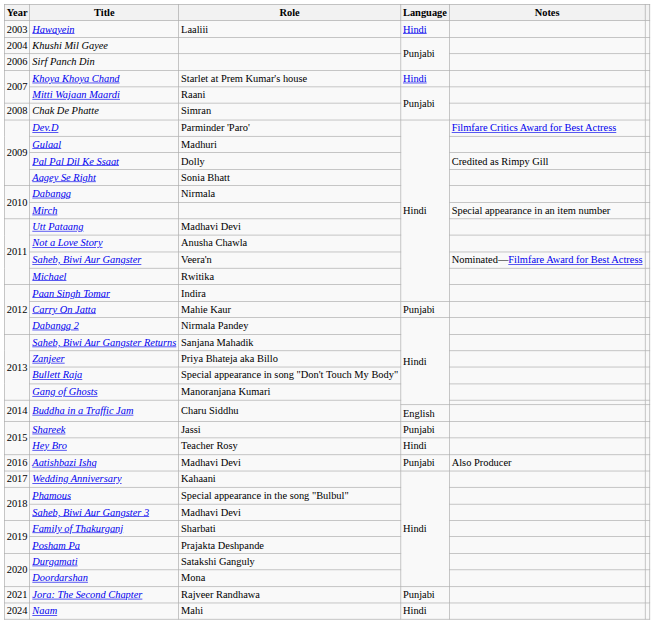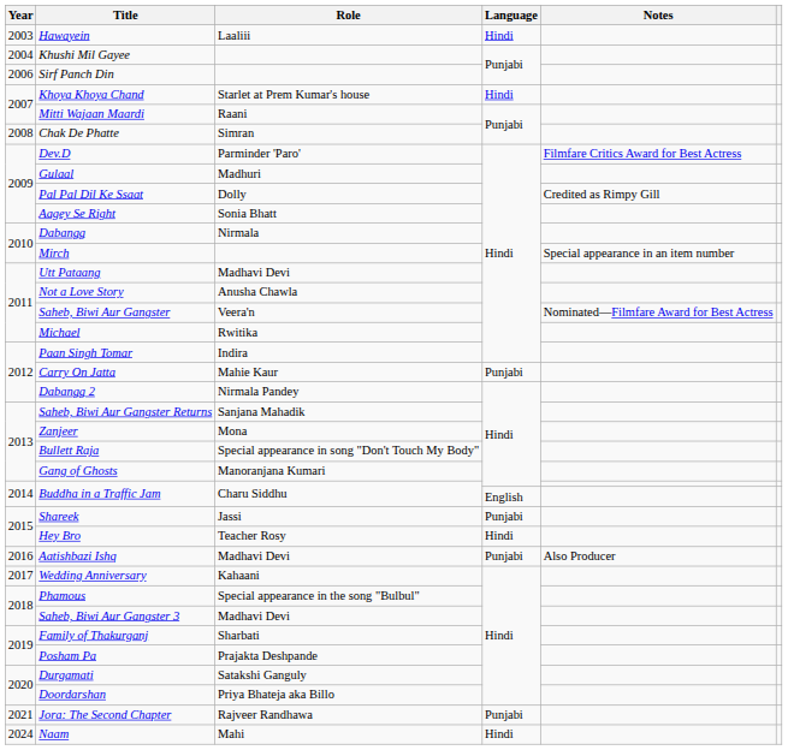Zanjeer | Role: Priya Bhateja aka Billo -> Mona
Doordarshan | Role: Mona -> Priya Bhateja aka Billo
